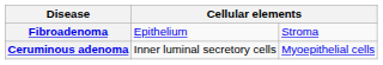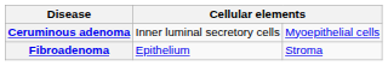rows swapped: Fibroadenoma <-> Ceruminous adenoma
